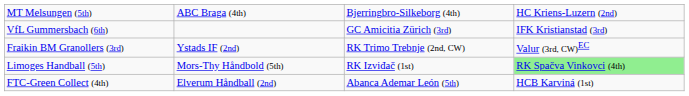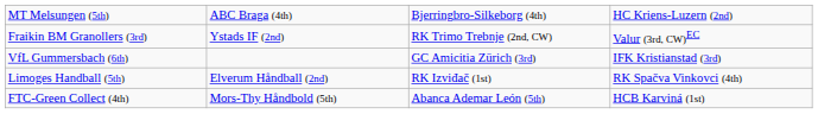rows swapped: Fraikin BM Granollers (3rd) <-> VfL Gummersbach (6th)
Limoges Handball (5th) | column 2: Mors-Thy Håndbold (5th) -> Elverum Håndball (2nd)
Limoges Handball (5th) | column 4: lightgreen background -> no background
FTC-Green Collect (4th) | column 2: Elverum Håndball (2nd) -> Mors-Thy Håndbold (5th)
